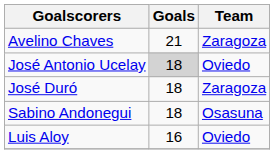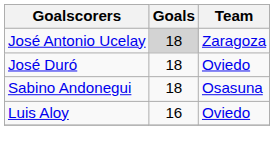- row: Avelino Chaves | 21 | Zaragoza
José Antonio Ucelay | Team: Oviedo -> Zaragoza
José Duró | Team: Zaragoza -> Oviedo
